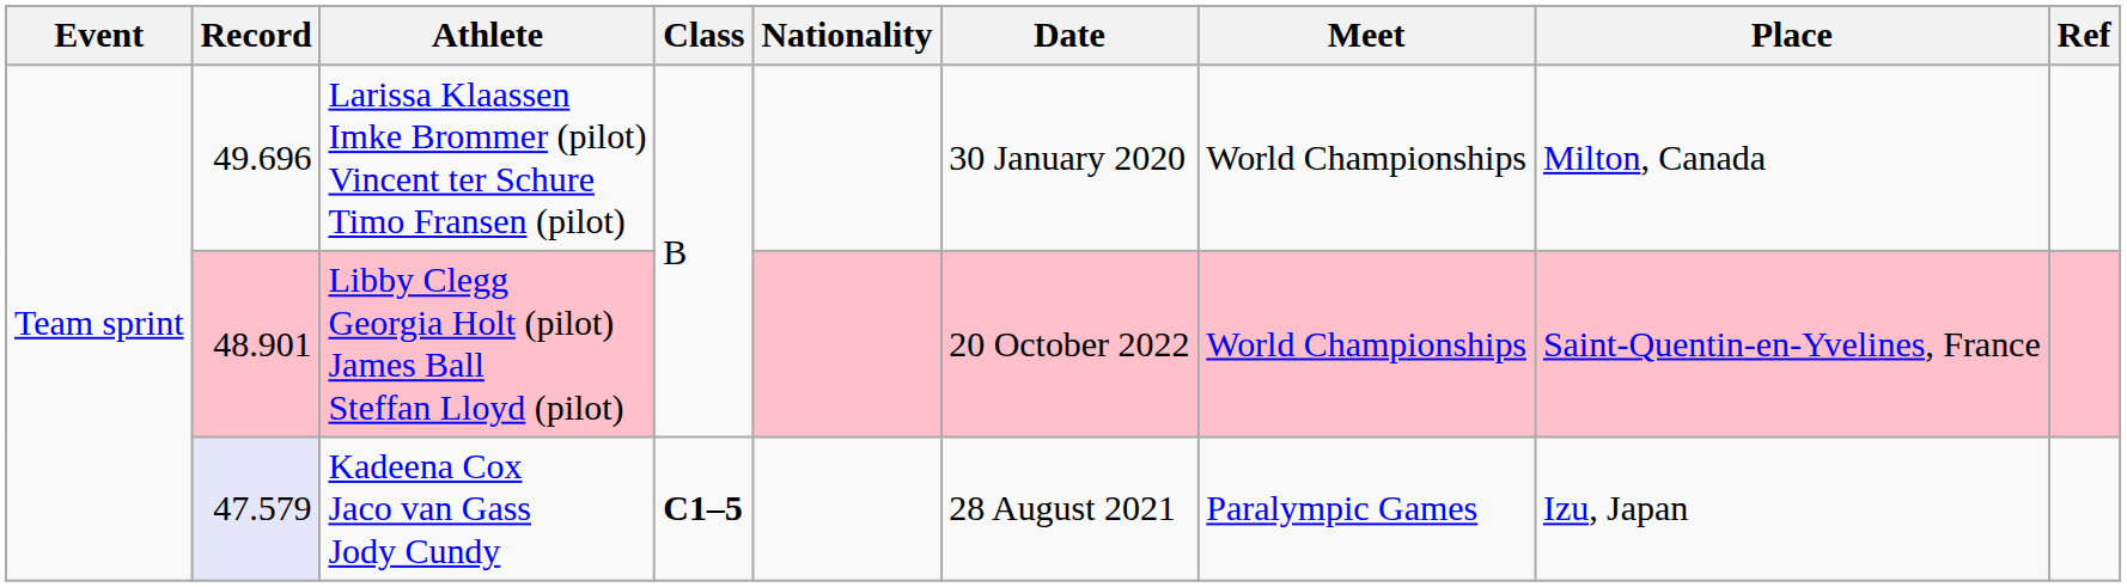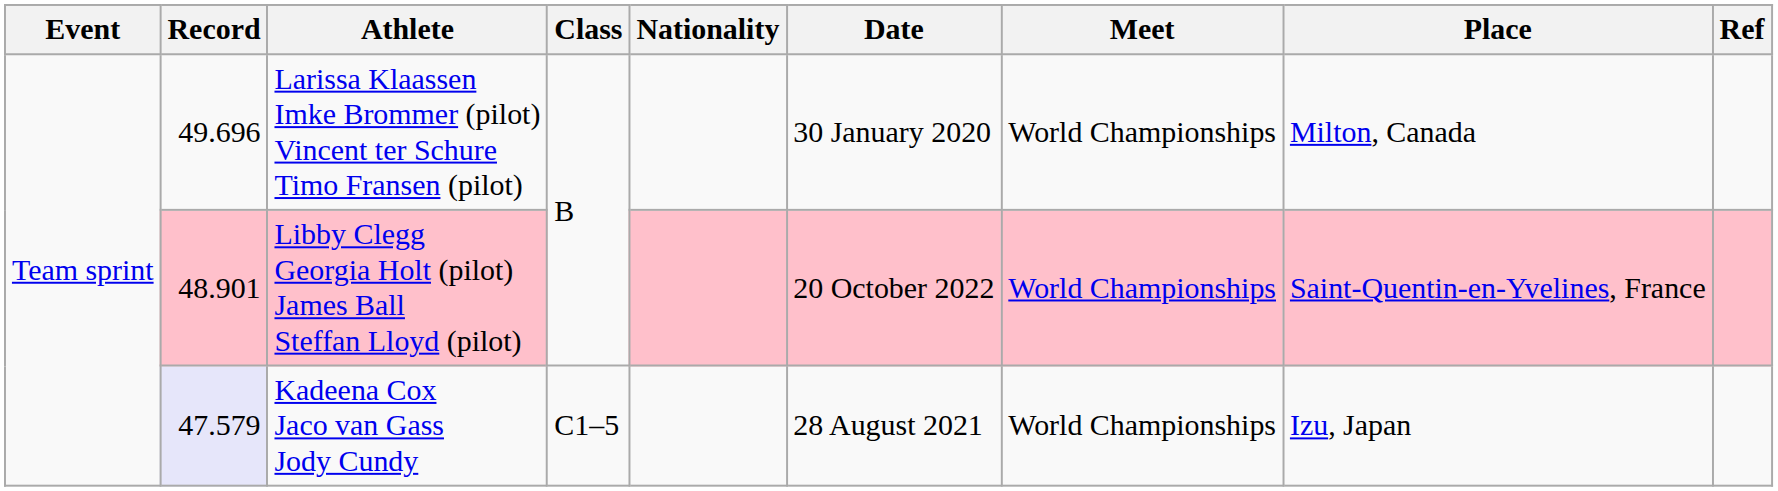Kadeena Cox Jaco van Gass Jody Cundy | Class: bold -> normal
Kadeena Cox Jaco van Gass Jody Cundy | Meet: Paralympic Games -> World Championships
